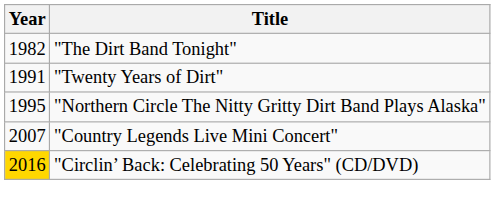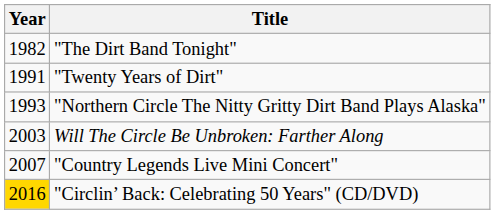"Northern Circle The Nitty Gritty Dirt Band Plays Alaska" | Year: 1995 -> 1993
+ row: 2003 | Will The Circle Be Unbroken: Farther Along
